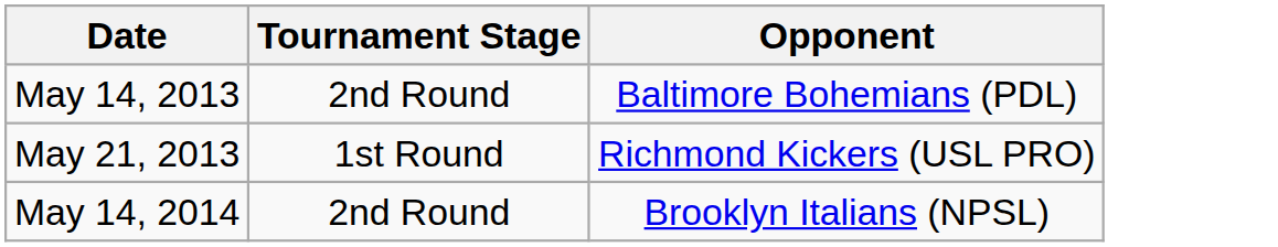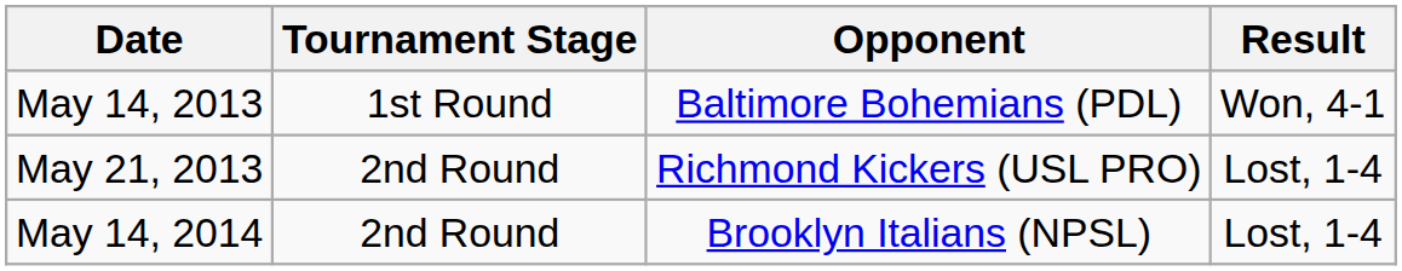+ column: Result | Won, 4-1 | Lost, 1-4 | Lost, 1-4
May 14, 2013 | Tournament Stage: 2nd Round -> 1st Round
May 21, 2013 | Tournament Stage: 1st Round -> 2nd Round
